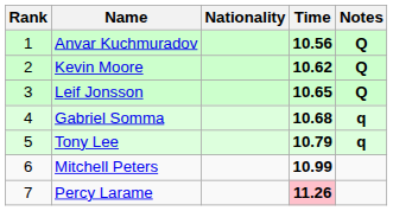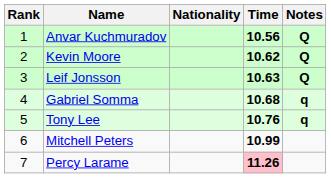Leif Jonsson | Time: 10.65 -> 10.63
Tony Lee | Time: 10.79 -> 10.76
